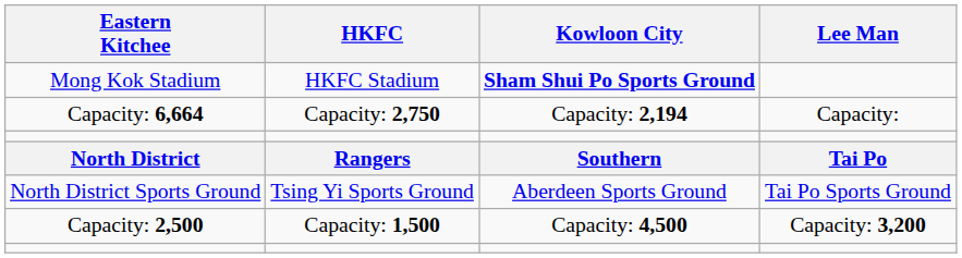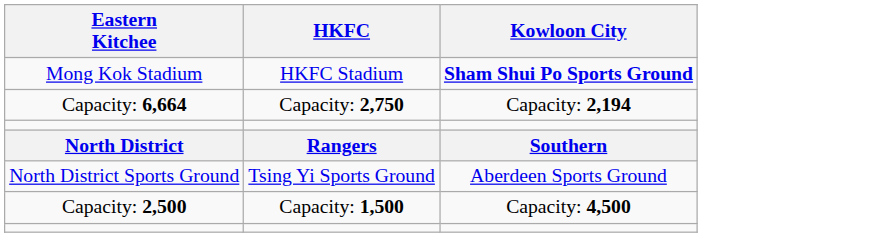- column: Lee Man | Capacity: | Tai Po | Tai Po Sports Ground | Capacity: 3,200
